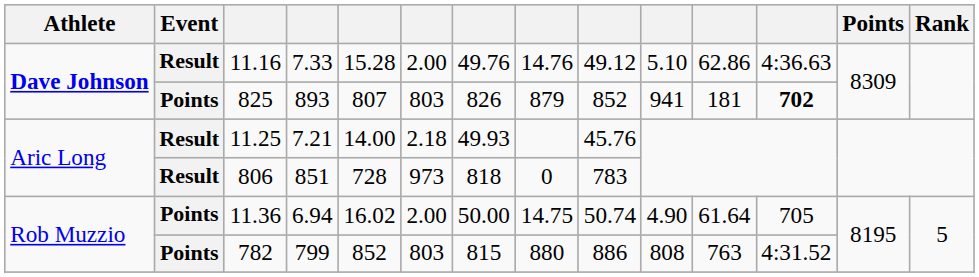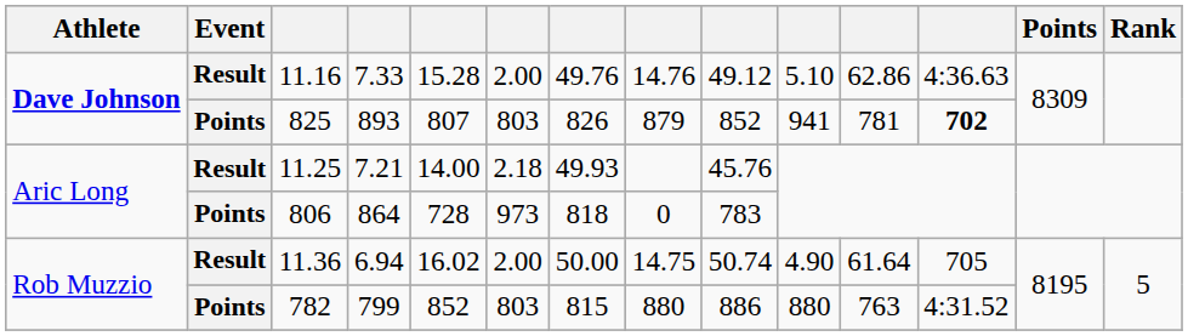825 | column 11: 181 -> 781
806 | Event: Result -> Points
806 | column 4: 851 -> 864
11.36 | Event: Points -> Result
782 | column 10: 808 -> 880
